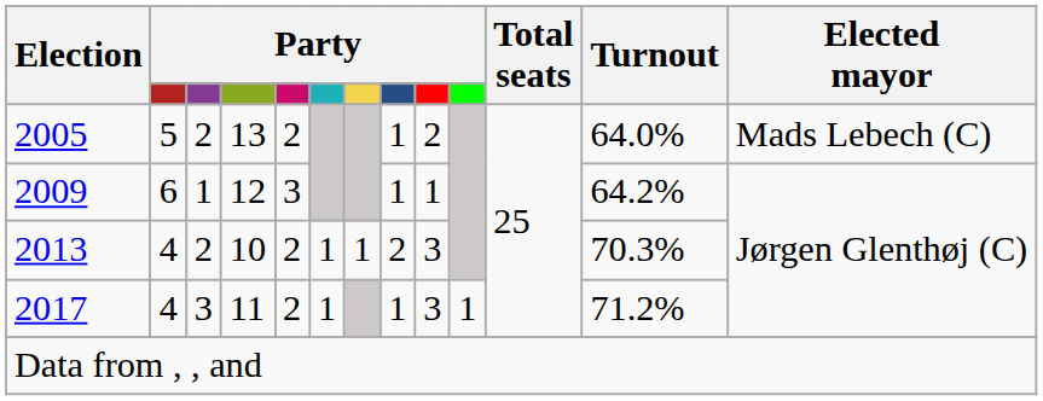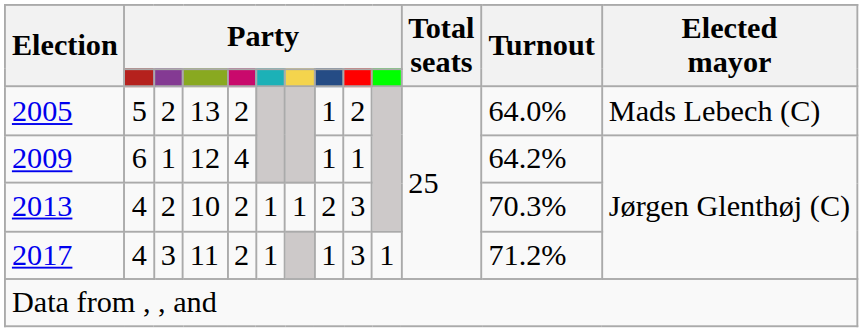2009 | column 5: 3 -> 4
